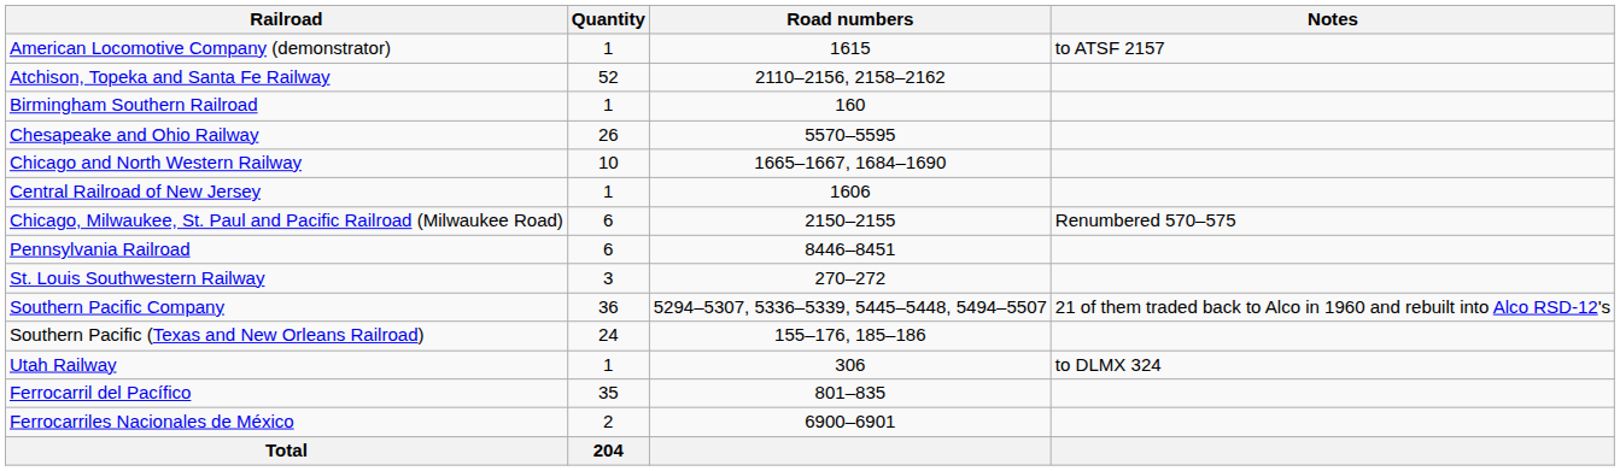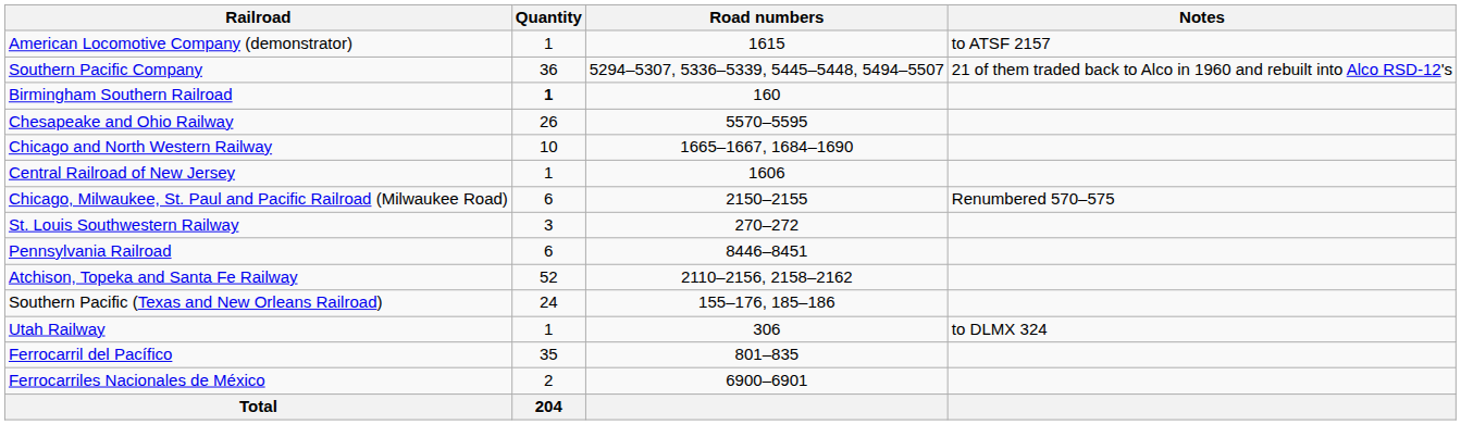rows swapped: Atchison, Topeka and Santa Fe Railway <-> Southern Pacific Company
Birmingham Southern Railroad | Quantity: normal -> bold
rows swapped: Pennsylvania Railroad <-> St. Louis Southwestern Railway
